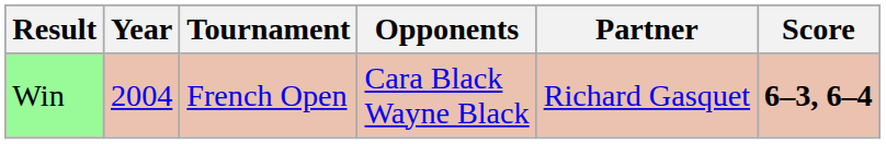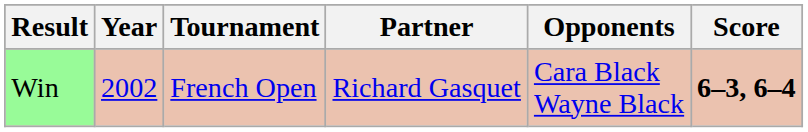columns swapped: Partner <-> Opponents
Win | Year: 2004 -> 2002
